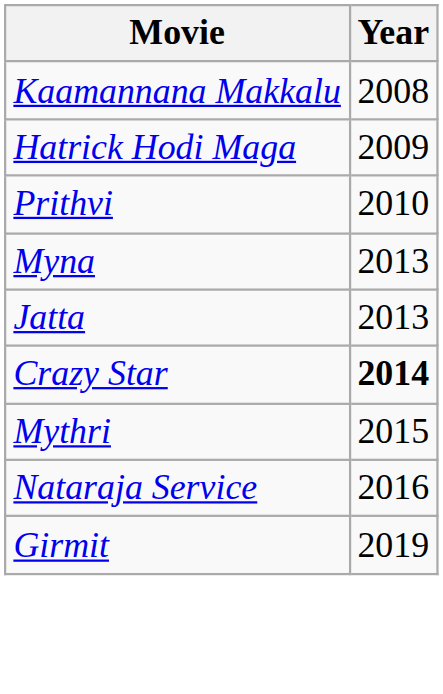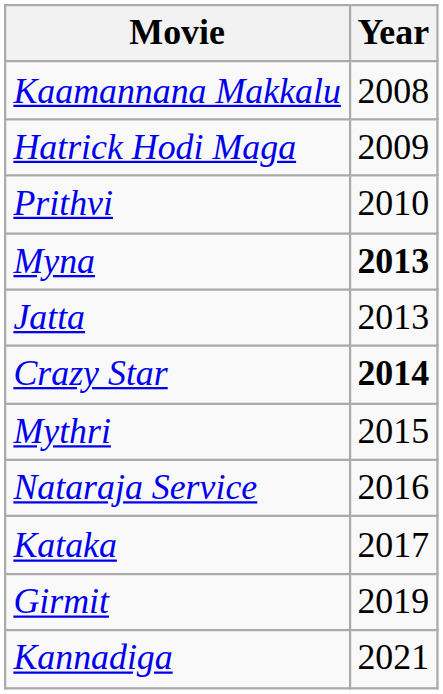Myna | Year: normal -> bold
+ row: Kataka | 2017
+ row: Kannadiga | 2021
